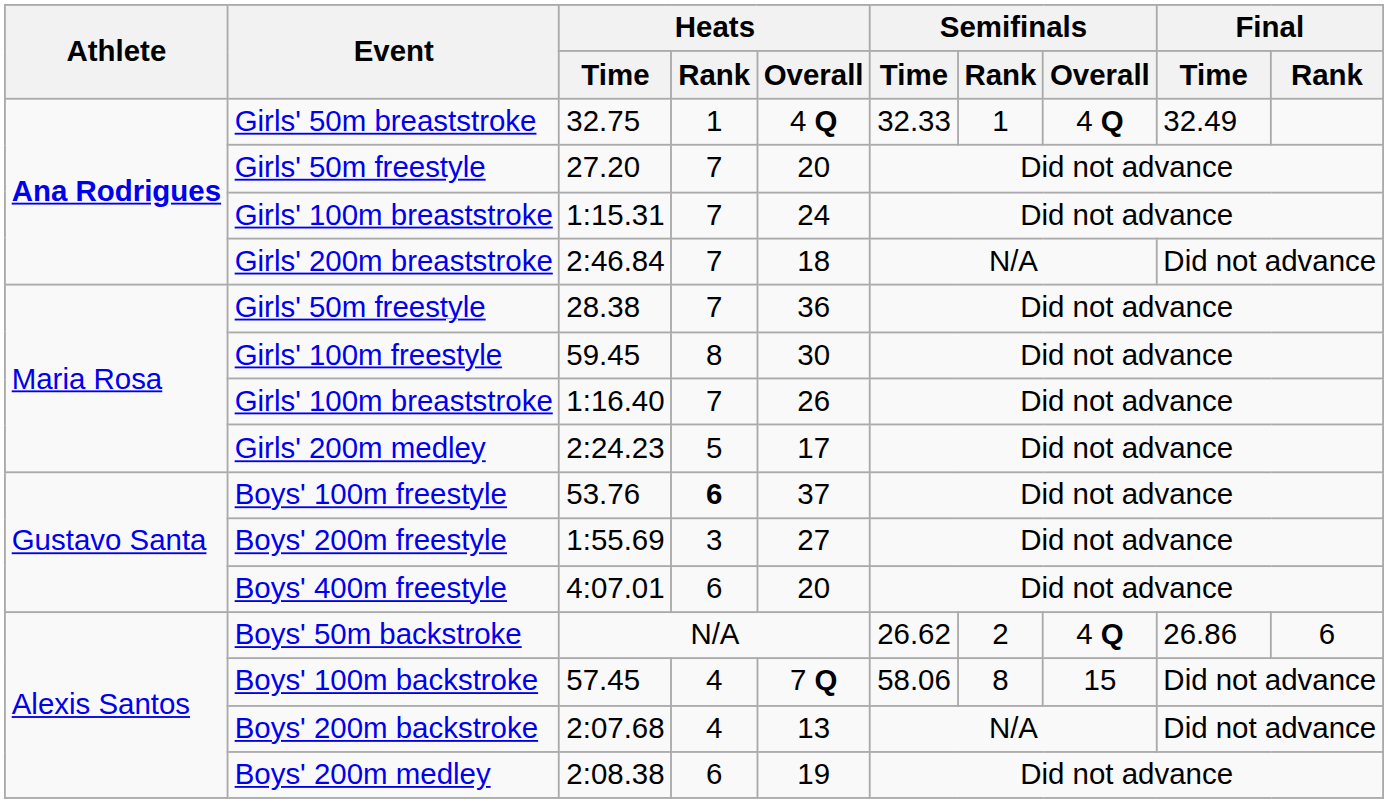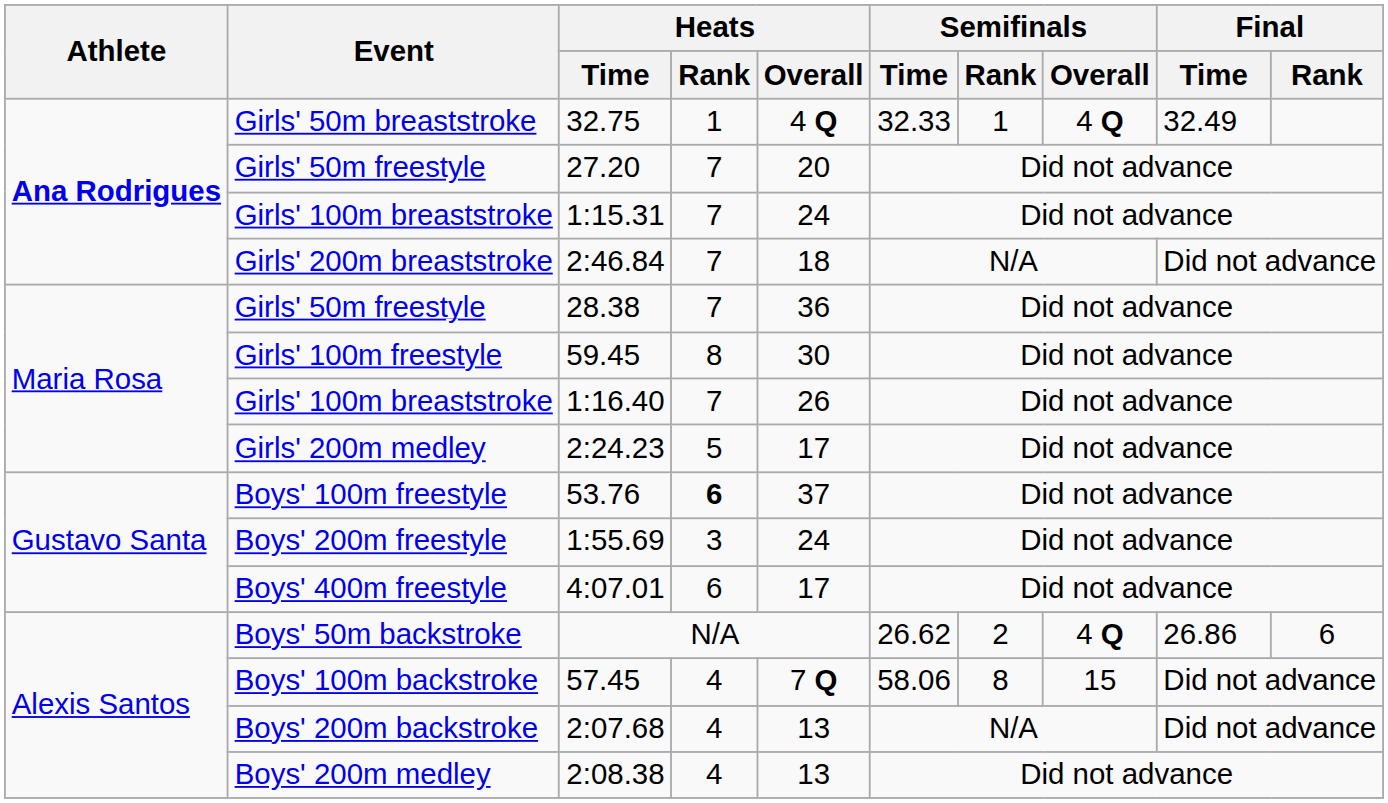1:55.69 | Heats / Overall: 27 -> 24
4:07.01 | Heats / Overall: 20 -> 17
2:08.38 | Heats / Rank: 6 -> 4
2:08.38 | Heats / Overall: 19 -> 13
